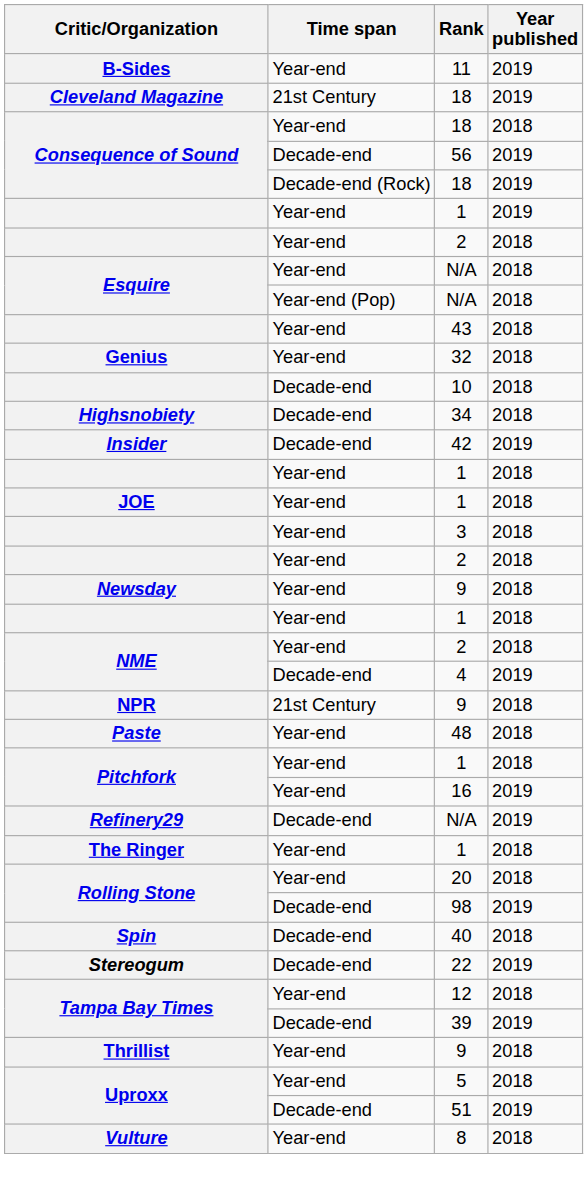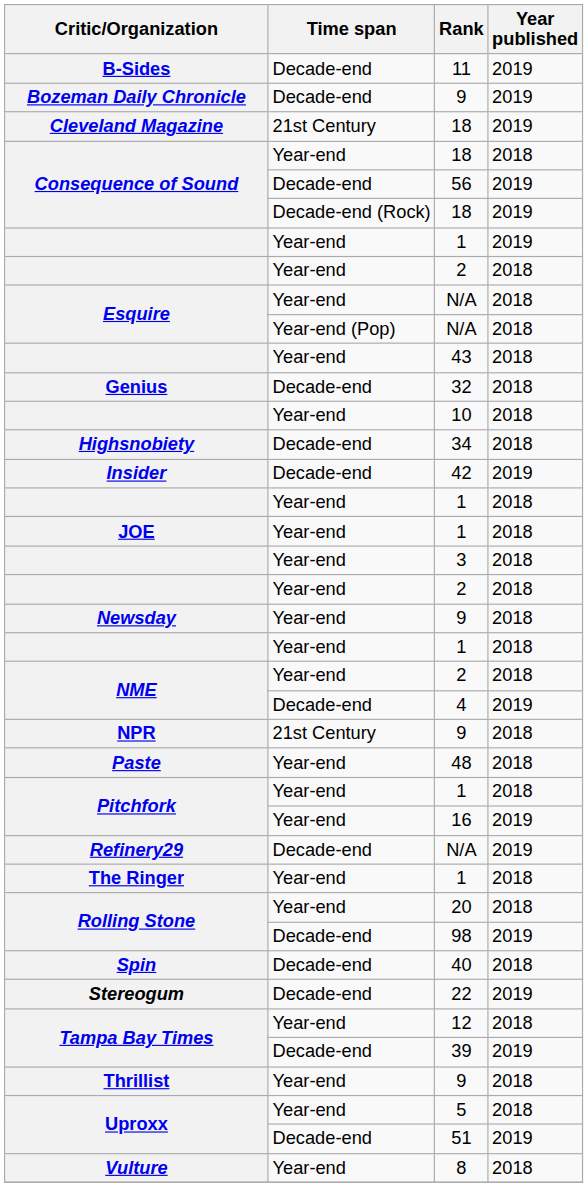11 | Time span: Year-end -> Decade-end
+ row: Bozeman Daily Chronicle | Decade-end | 9 | 2019
32 | Time span: Year-end -> Decade-end
10 | Time span: Decade-end -> Year-end
